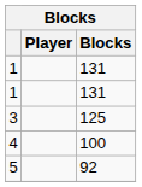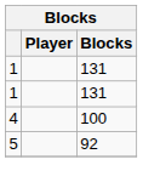- row: 3 | 125
